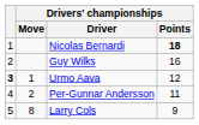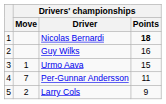Urmo Aava | column 1: bold -> normal
Urmo Aava | Drivers' championships / Points: 12 -> 15
Per-Gunnar Andersson | Drivers' championships / Move: 2 -> 7
Larry Cols | Drivers' championships / Move: 8 -> 2
